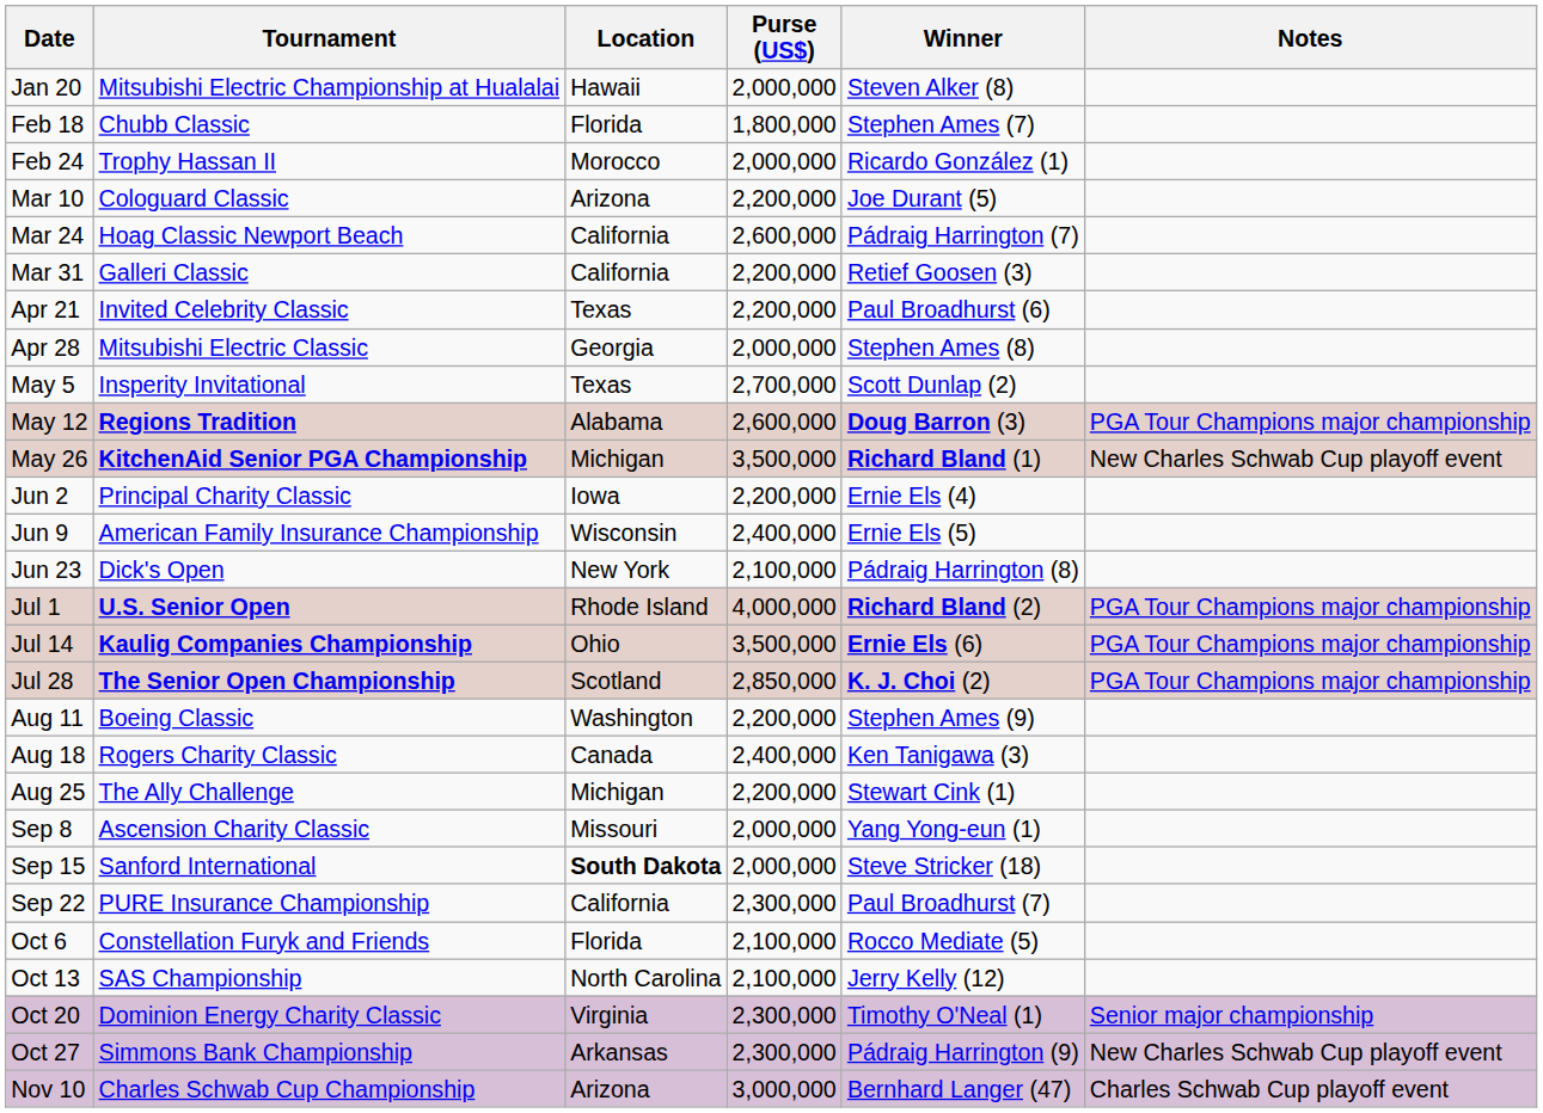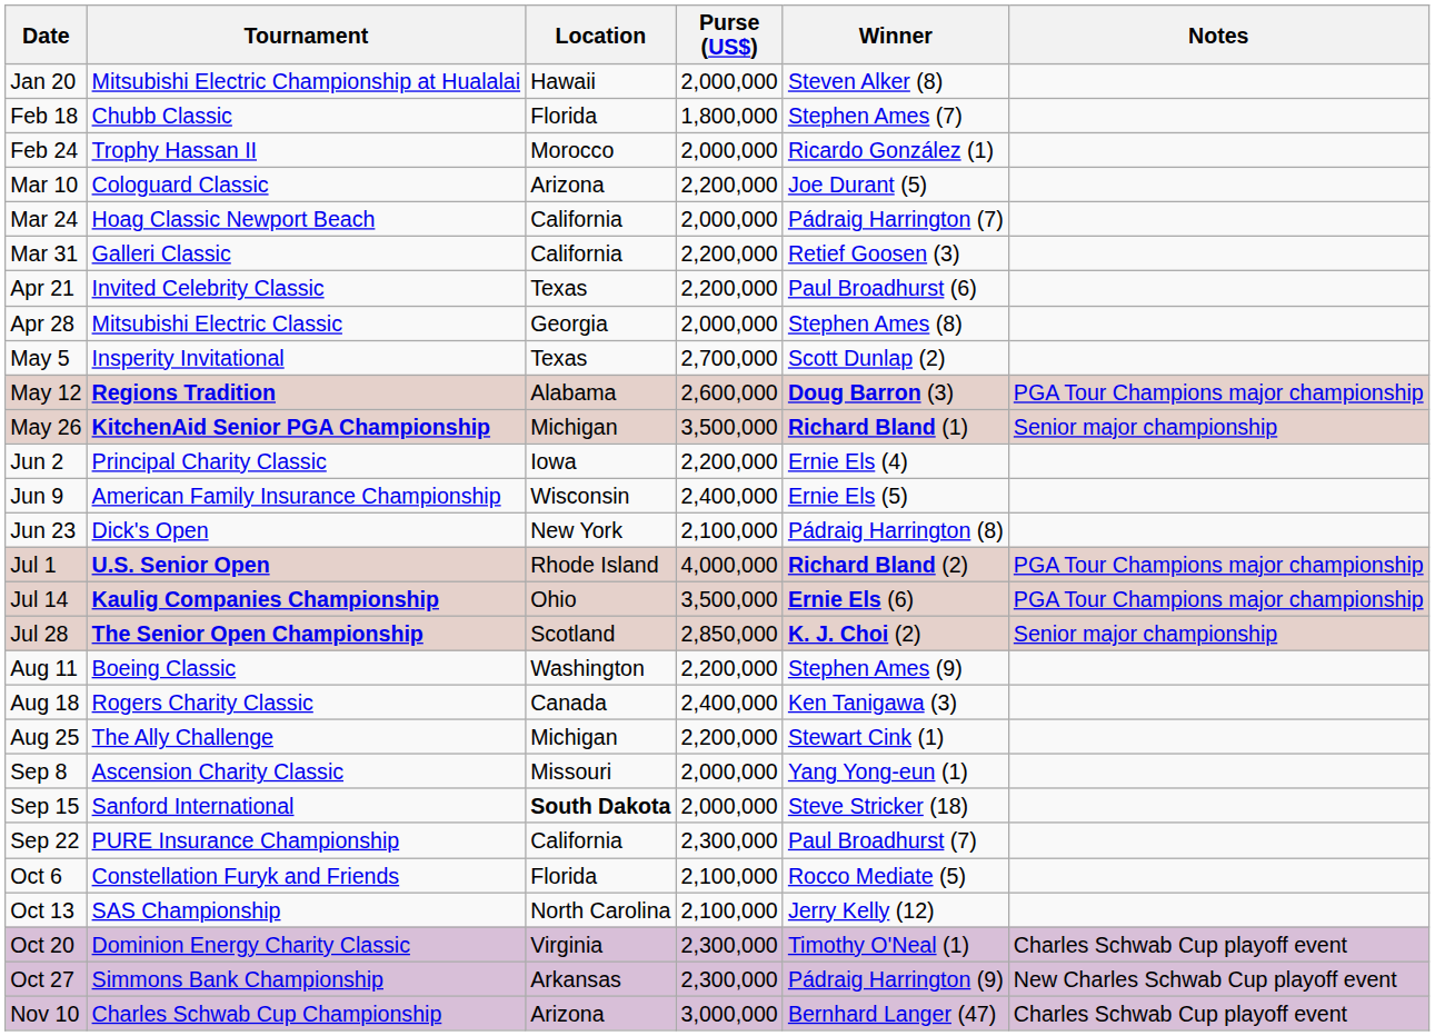Mar 24 | Purse (US$): 2,600,000 -> 2,000,000
May 26 | Notes: New Charles Schwab Cup playoff event -> Senior major championship
Jul 28 | Notes: PGA Tour Champions major championship -> Senior major championship
Oct 20 | Notes: Senior major championship -> Charles Schwab Cup playoff event
